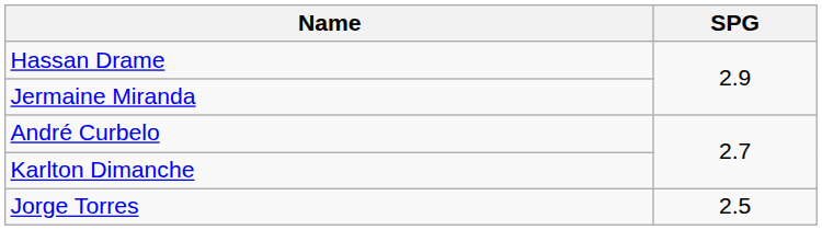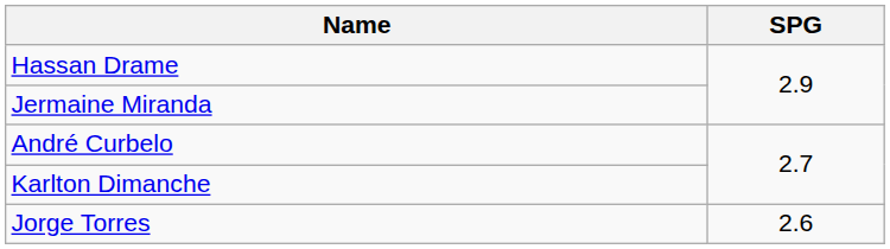Jorge Torres | SPG: 2.5 -> 2.6
